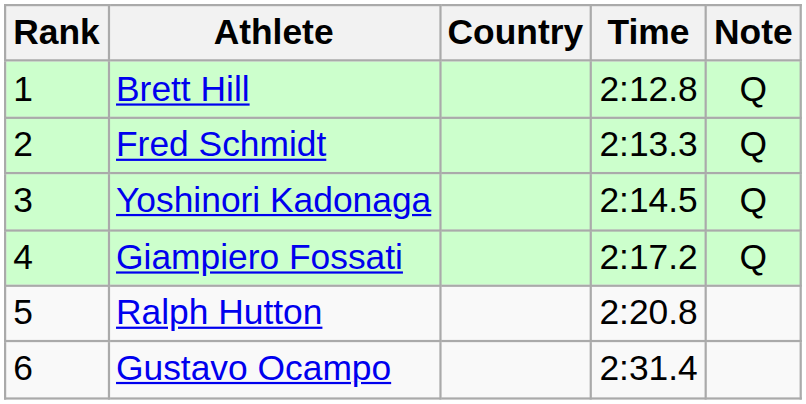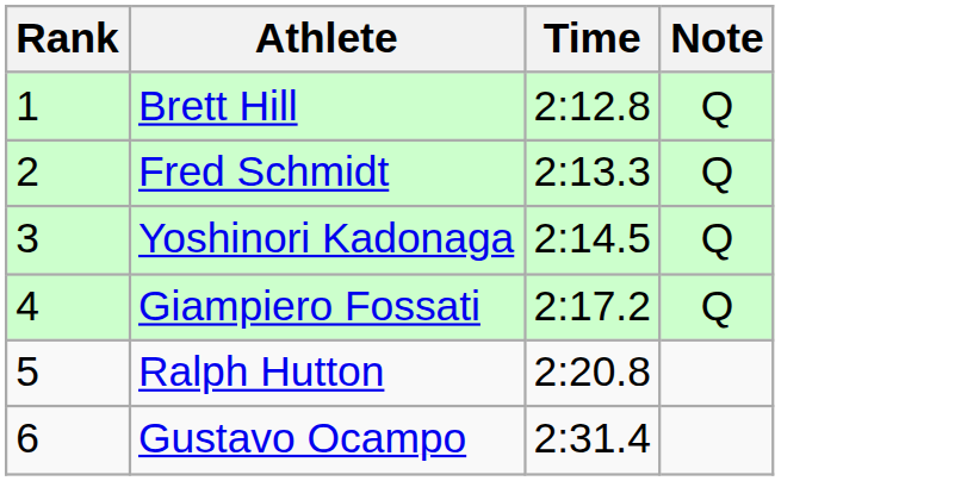- column: Country
